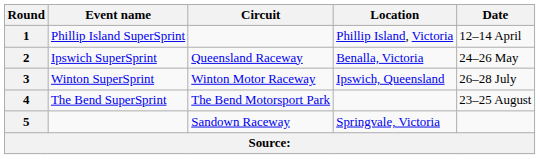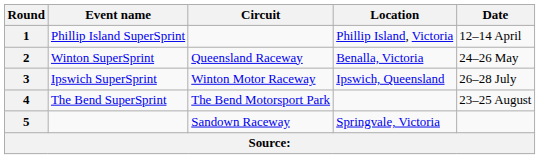2 | Event name: Ipswich SuperSprint -> Winton SuperSprint
3 | Event name: Winton SuperSprint -> Ipswich SuperSprint
